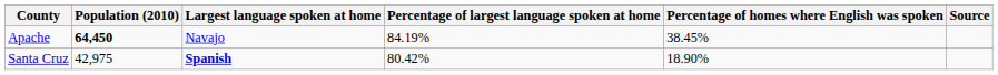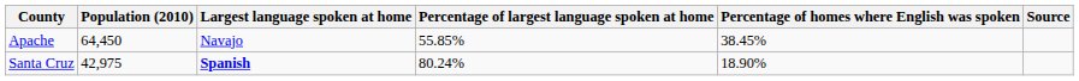Apache | Population (2010): bold -> normal
Apache | Percentage of largest language spoken at home: 84.19% -> 55.85%
Santa Cruz | Percentage of largest language spoken at home: 80.42% -> 80.24%
